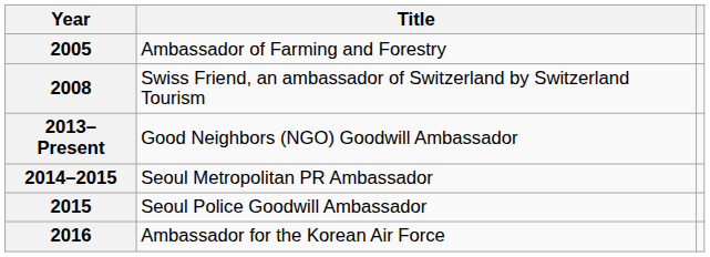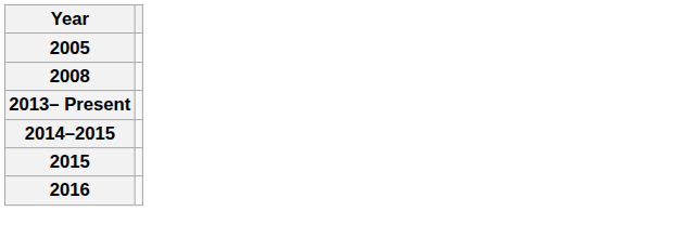- column: Title | Ambassador of Farming and Forestry | Swiss Friend, an ambassador of Switzerland by Switzerland Tourism | Good Neighbors (NGO) Goodwill Ambassador | Seoul Metropolitan PR Ambassador | Seoul Police Goodwill Ambassador | Ambassador for the Korean Air Force
